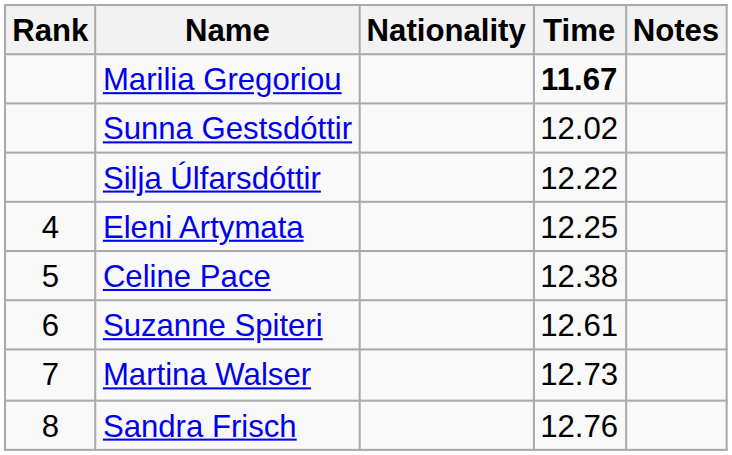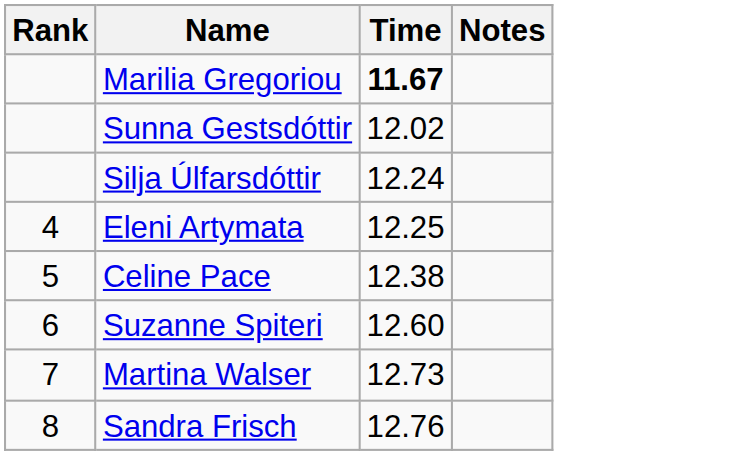- column: Nationality
Silja Úlfarsdóttir | Time: 12.22 -> 12.24
Suzanne Spiteri | Time: 12.61 -> 12.60
